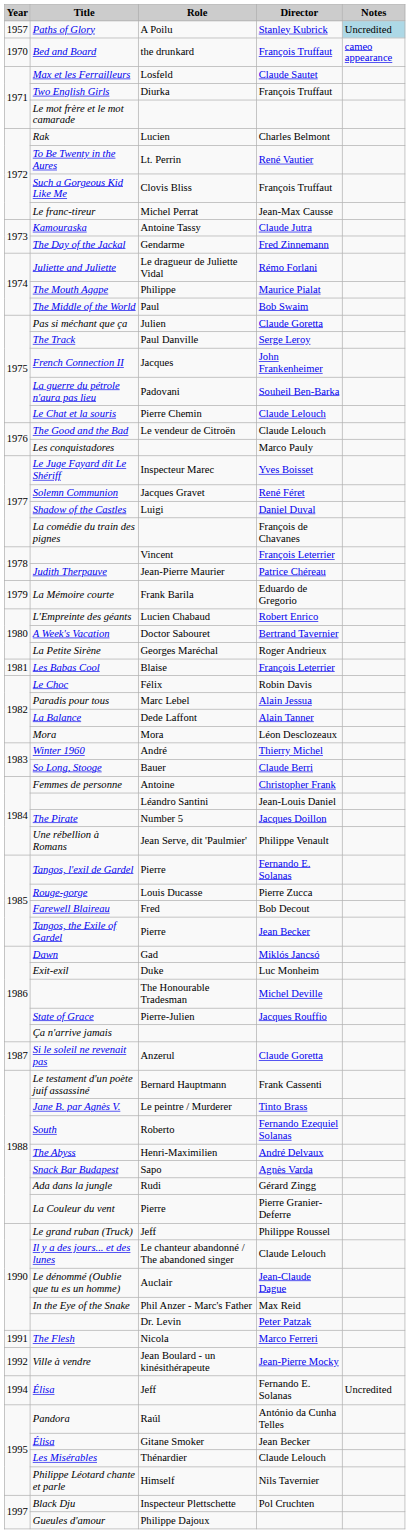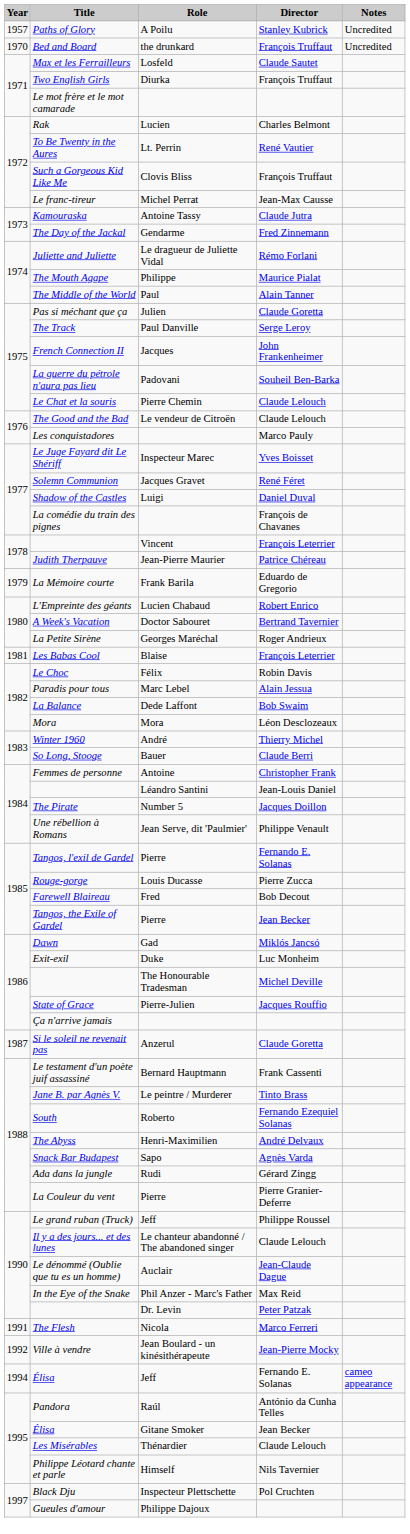Paths of Glory | Notes: lightblue background -> no background
Bed and Board | Notes: cameo appearance -> Uncredited
The Middle of the World | Director: Bob Swaim -> Alain Tanner
La Balance | Director: Alain Tanner -> Bob Swaim
Élisa / Jeff | Notes: Uncredited -> cameo appearance
